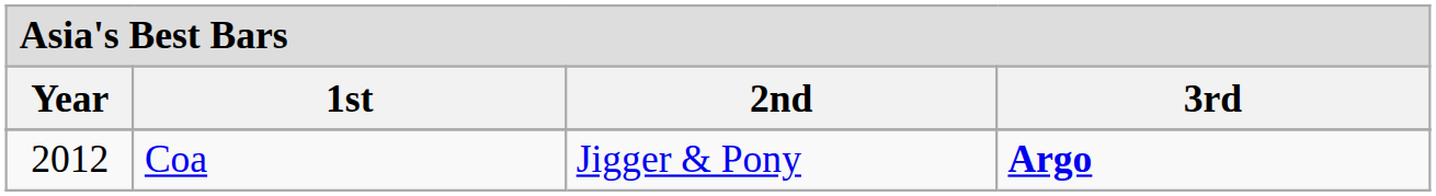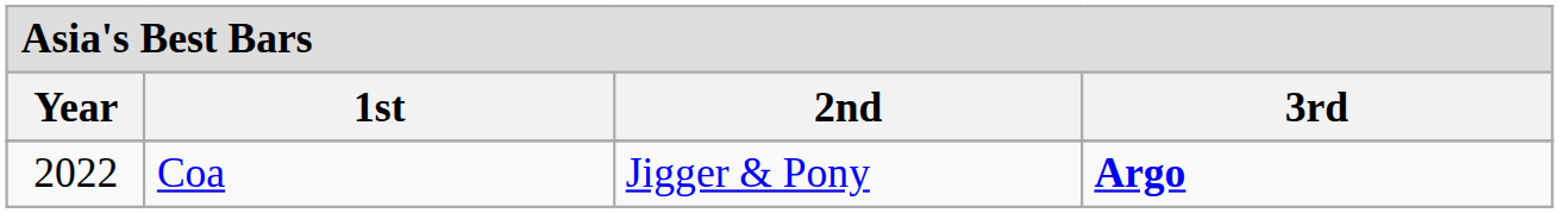Coa | Year: 2012 -> 2022
